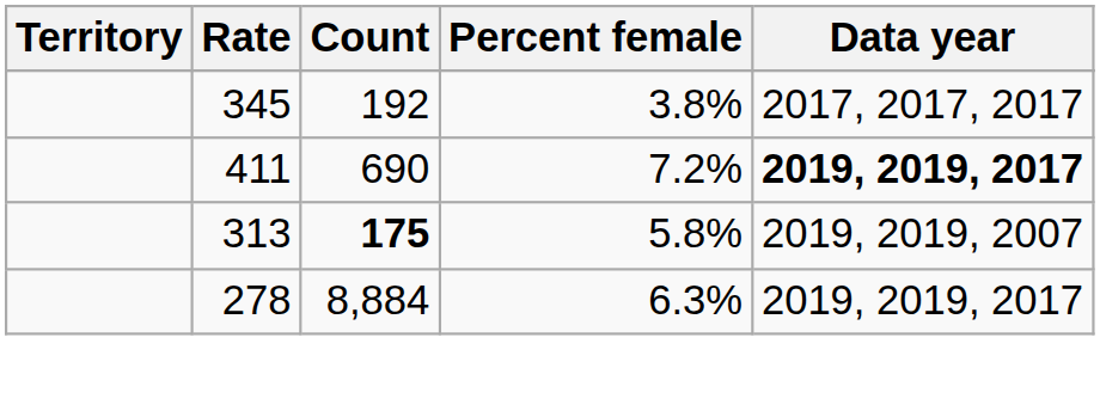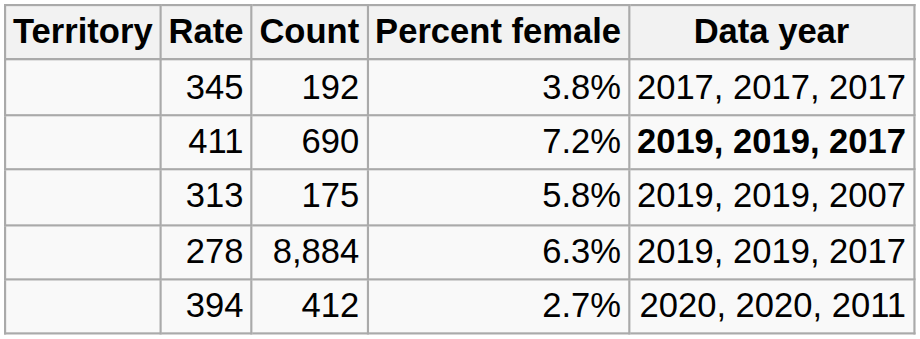313 | Count: bold -> normal
+ row: 394 | 412 | 2.7% | 2020, 2020, 2011
